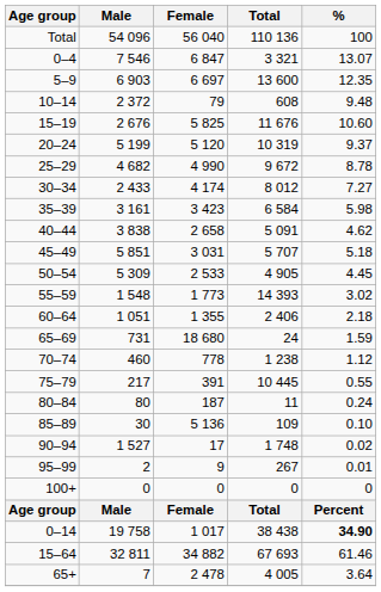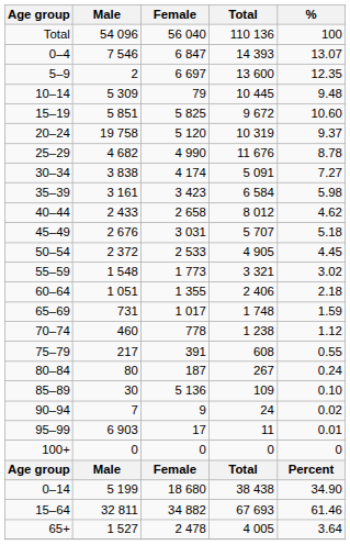0–4 | Total: 3 321 -> 14 393
5–9 | Male: 6 903 -> 2
10–14 | Male: 2 372 -> 5 309
10–14 | Total: 608 -> 10 445
15–19 | Male: 2 676 -> 5 851
15–19 | Total: 11 676 -> 9 672
20–24 | Male: 5 199 -> 19 758
25–29 | Total: 9 672 -> 11 676
30–34 | Male: 2 433 -> 3 838
30–34 | Total: 8 012 -> 5 091
40–44 | Male: 3 838 -> 2 433
40–44 | Total: 5 091 -> 8 012
45–49 | Male: 5 851 -> 2 676
50–54 | Male: 5 309 -> 2 372
55–59 | Total: 14 393 -> 3 321
65–69 | Female: 18 680 -> 1 017
65–69 | Total: 24 -> 1 748
75–79 | Total: 10 445 -> 608
80–84 | Total: 11 -> 267
90–94 | Male: 1 527 -> 7
90–94 | Female: 17 -> 9
90–94 | Total: 1 748 -> 24
95–99 | Male: 2 -> 6 903
95–99 | Female: 9 -> 17
95–99 | Total: 267 -> 11
0–14 | Male: 19 758 -> 5 199
0–14 | Female: 1 017 -> 18 680
0–14 | %: bold -> normal
65+ | Male: 7 -> 1 527
